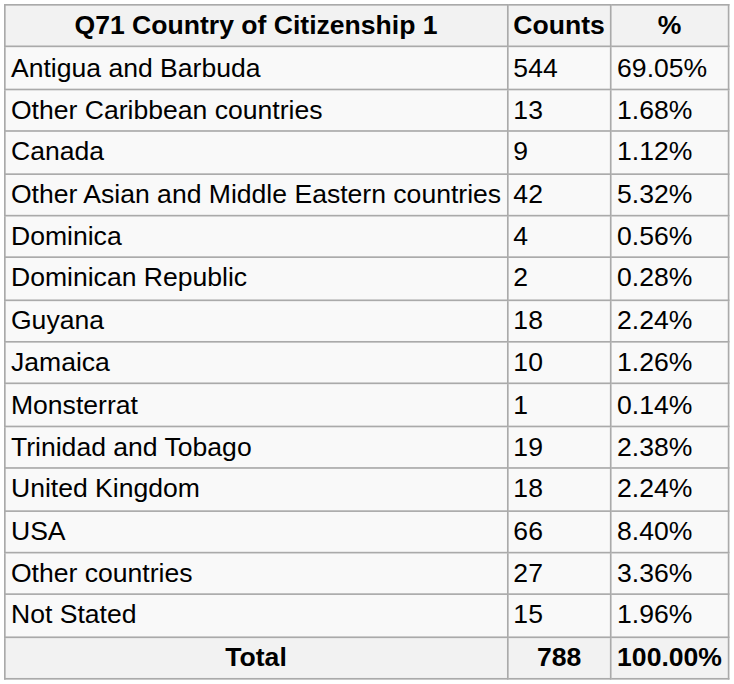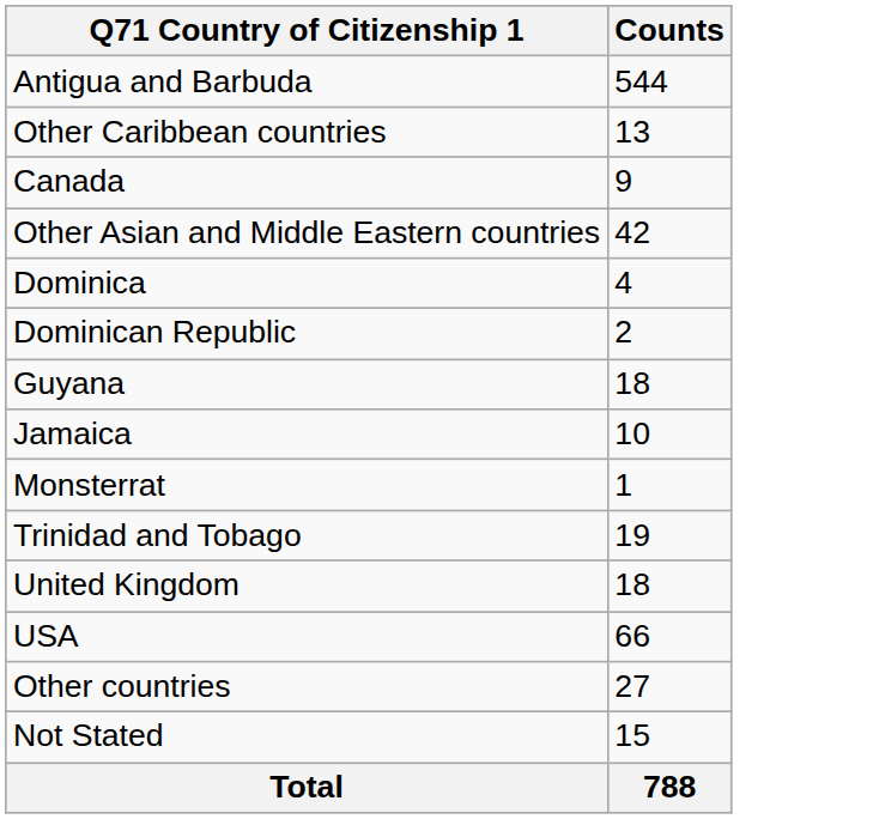- column: % | 69.05% | 1.68% | 1.12% | 5.32% | 0.56% | 0.28% | 2.24% | 1.26% | 0.14% | 2.38% | 2.24% | 8.40% | 3.36% | 1.96% | 100.00%
